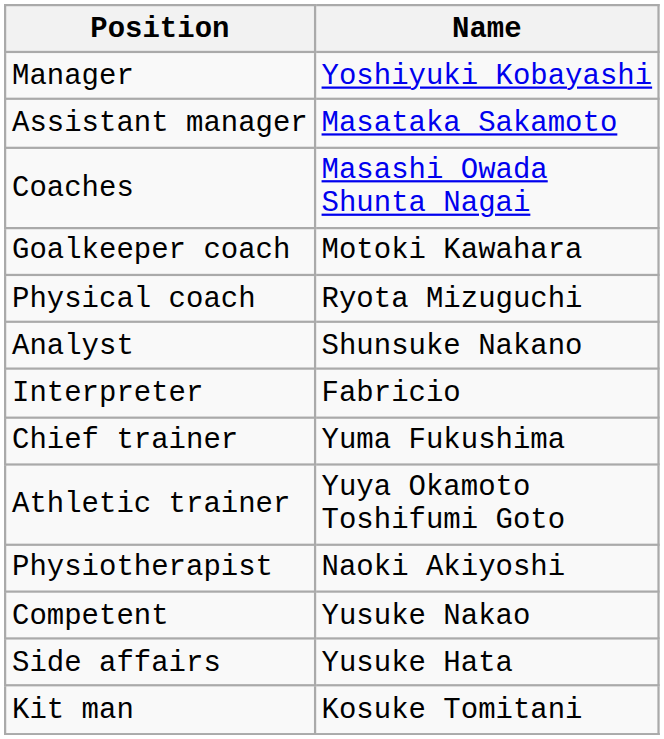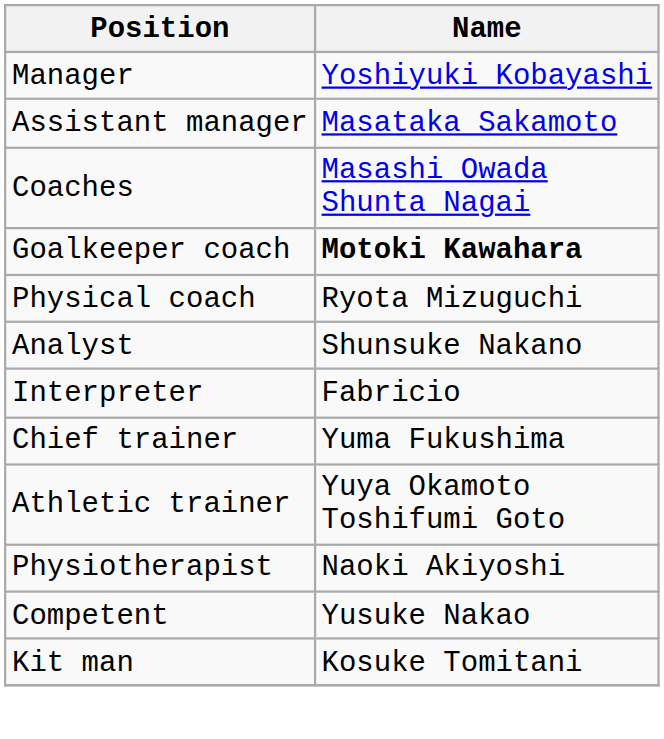Goalkeeper coach | Name: normal -> bold
- row: Side affairs | Yusuke Hata
